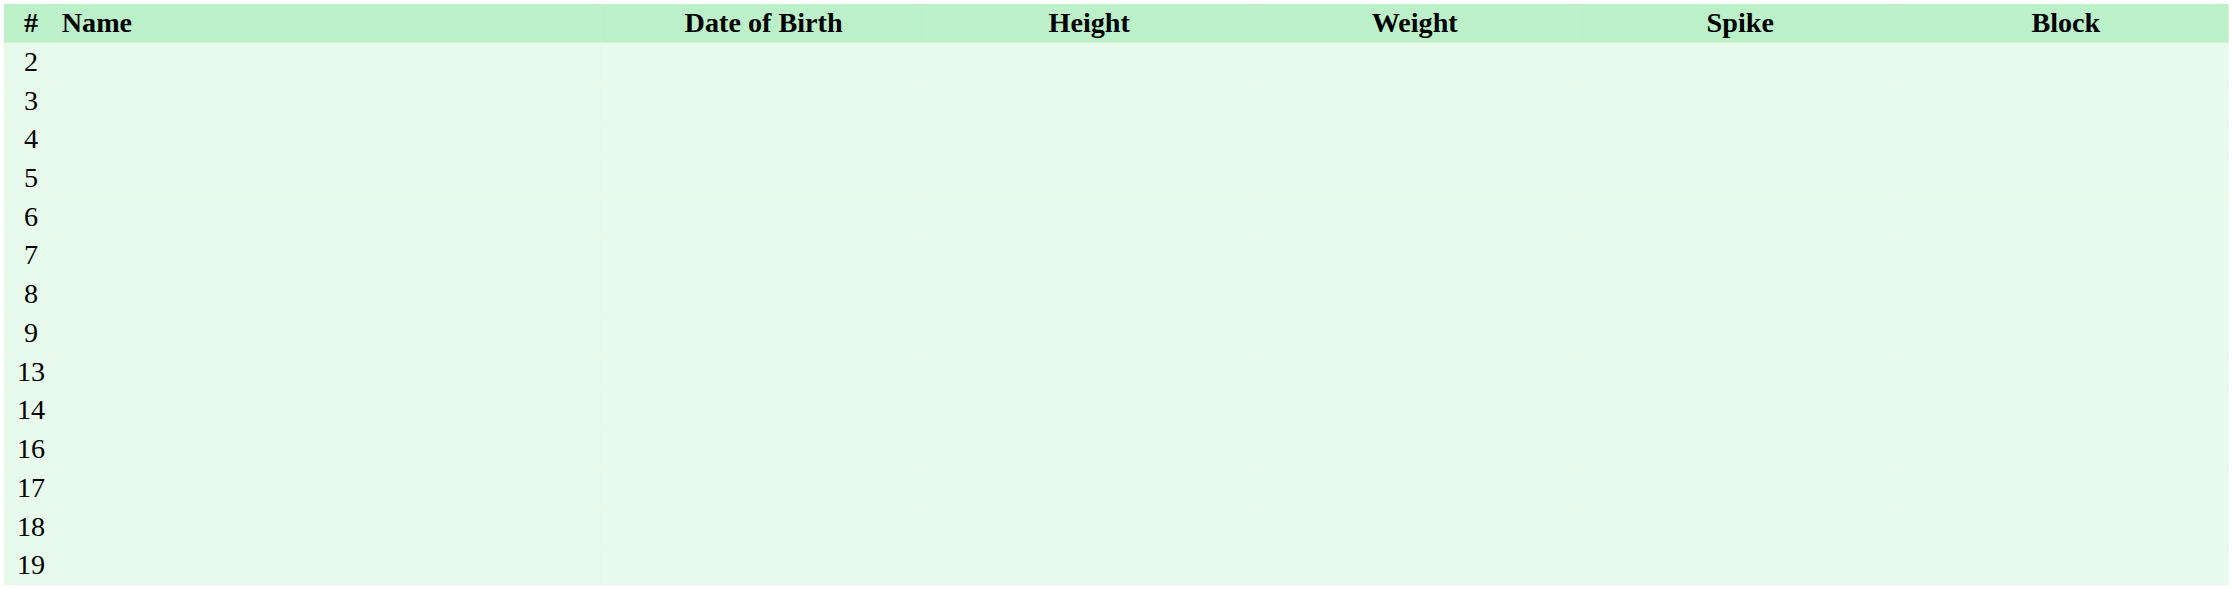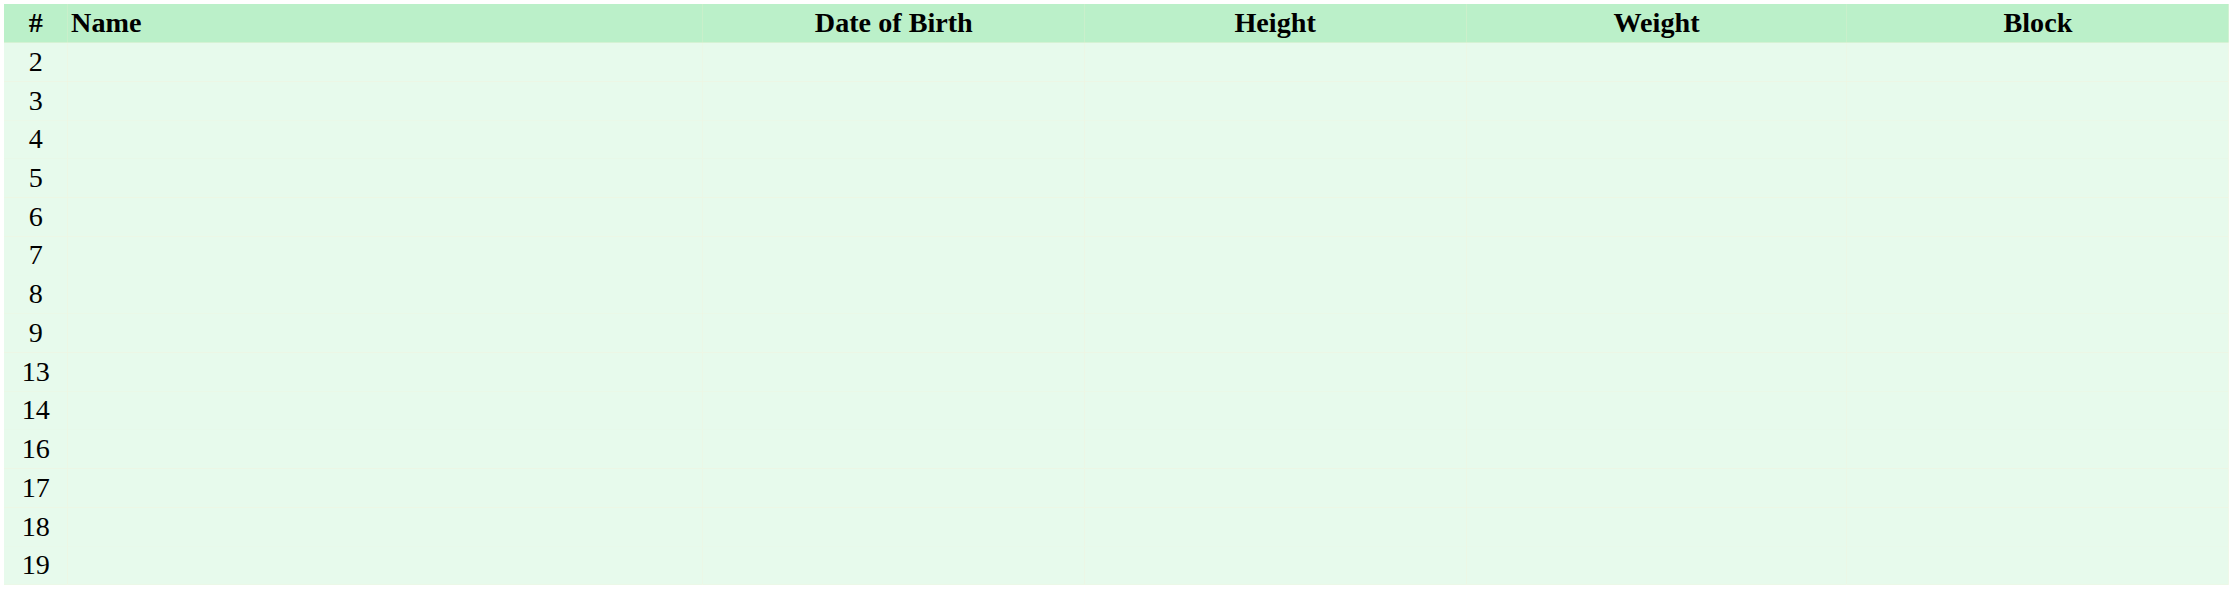- column: Spike
